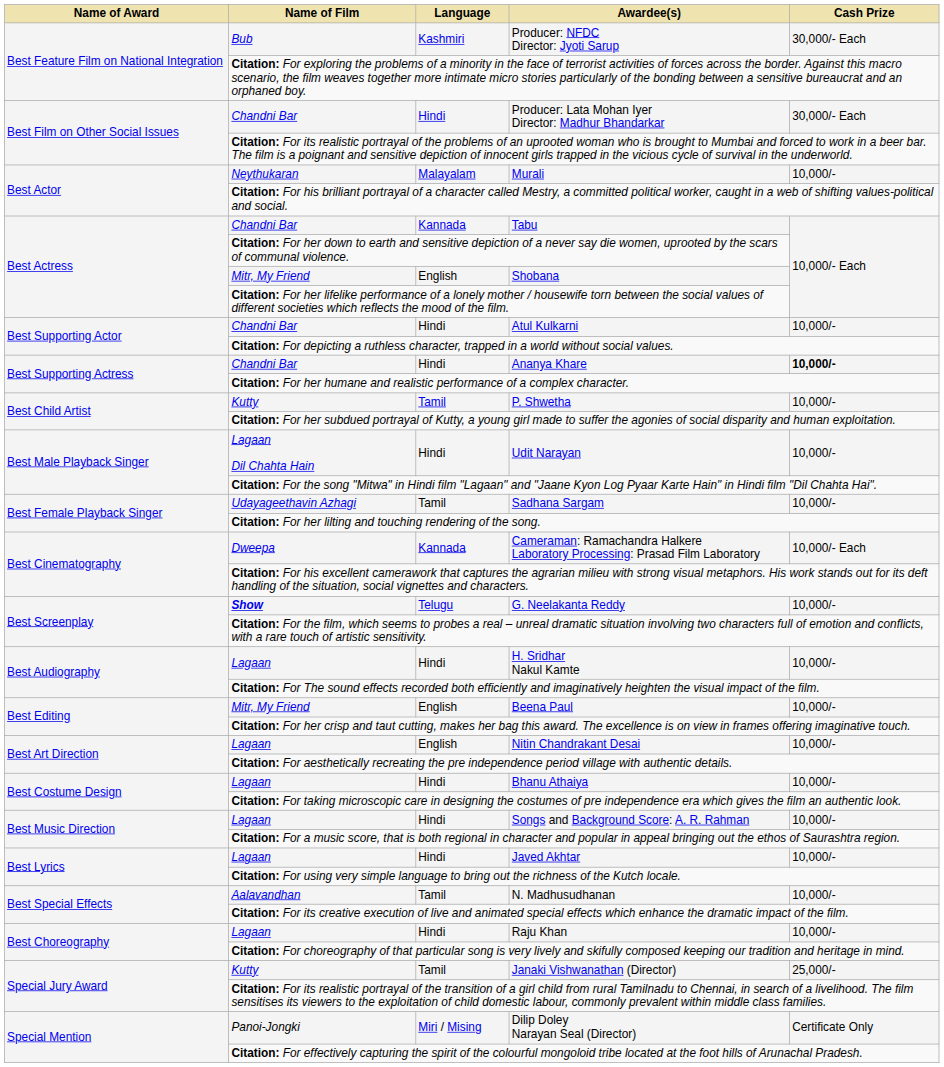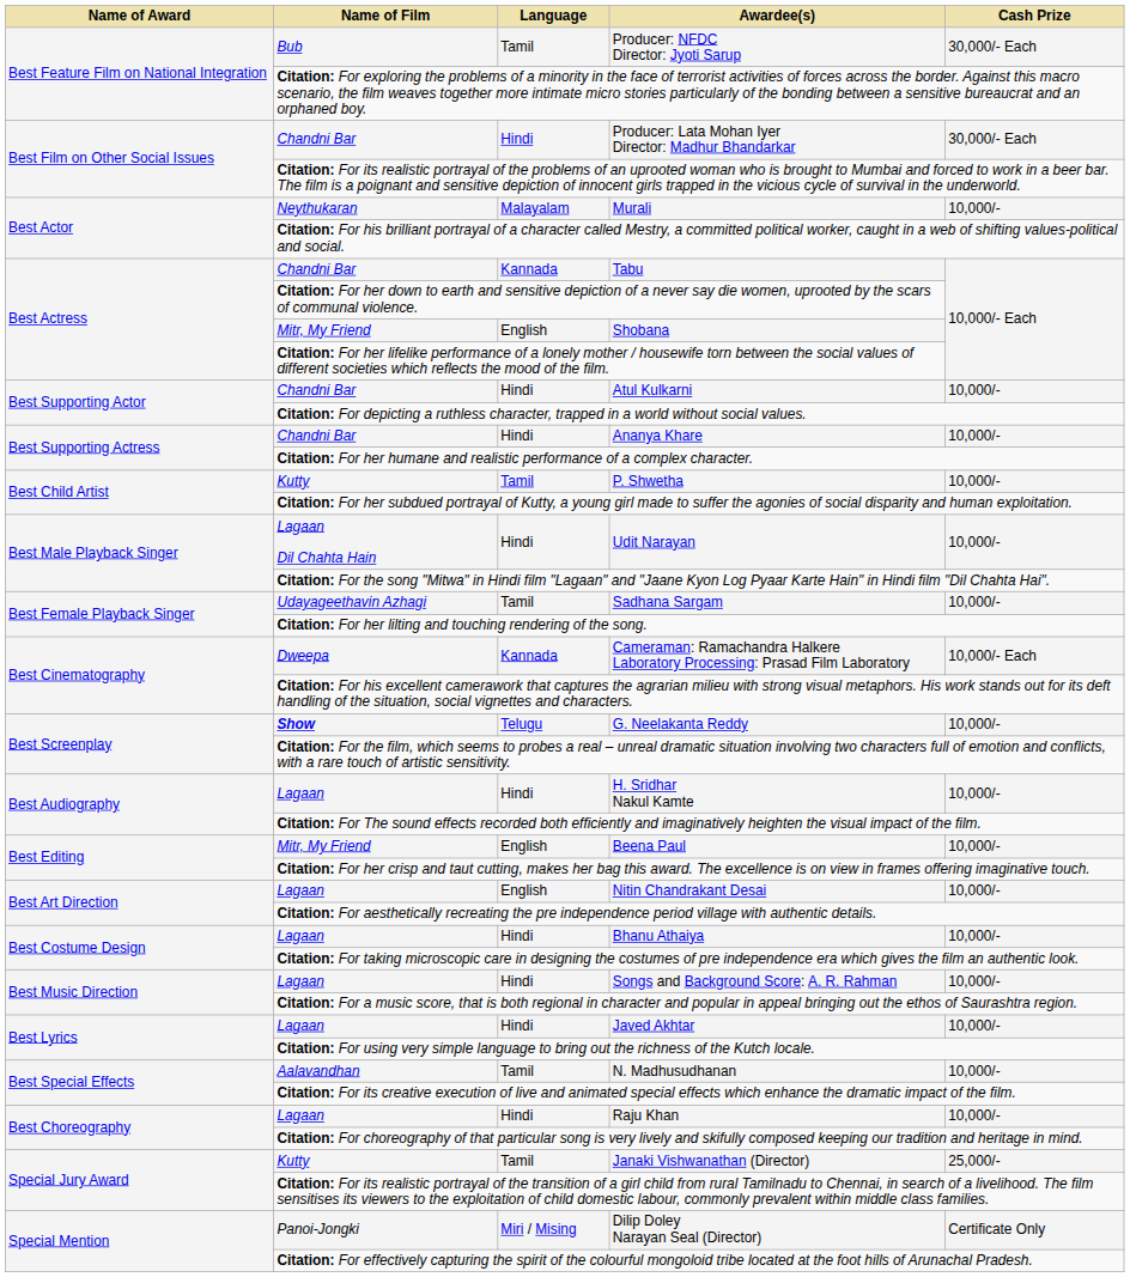Producer: NFDC Director: Jyoti Sarup | Language: Kashmiri -> Tamil
Ananya Khare | Cash Prize: bold -> normal
